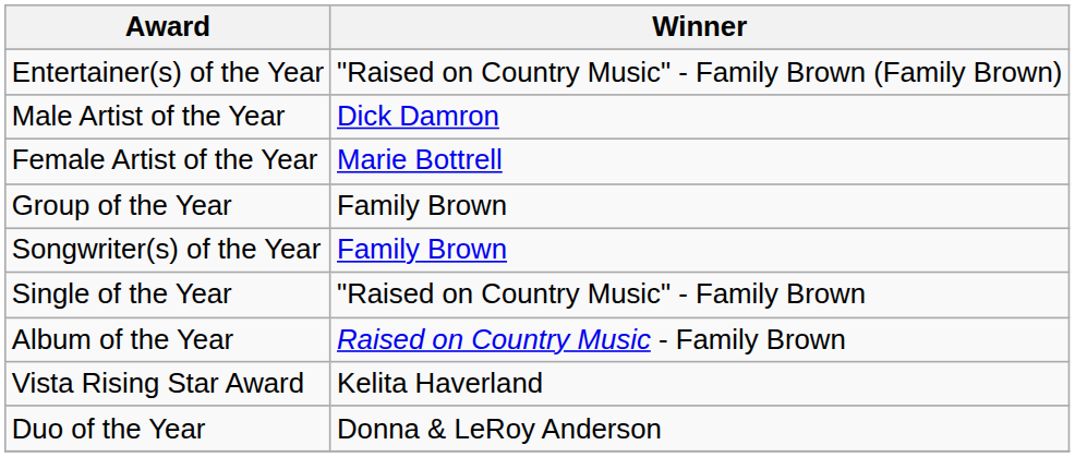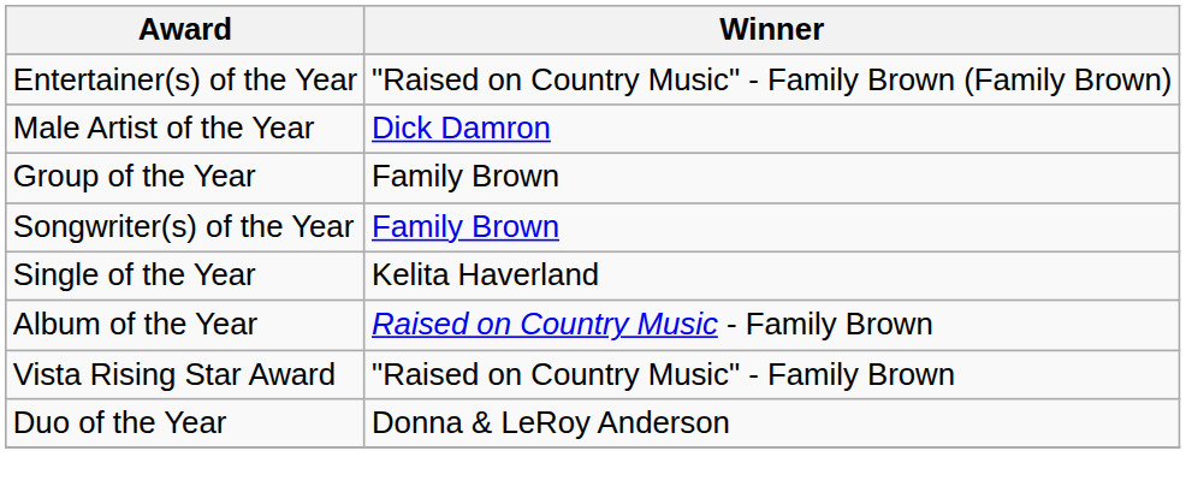- row: Female Artist of the Year | Marie Bottrell
Single of the Year | Winner: "Raised on Country Music" - Family Brown -> Kelita Haverland
Vista Rising Star Award | Winner: Kelita Haverland -> "Raised on Country Music" - Family Brown
